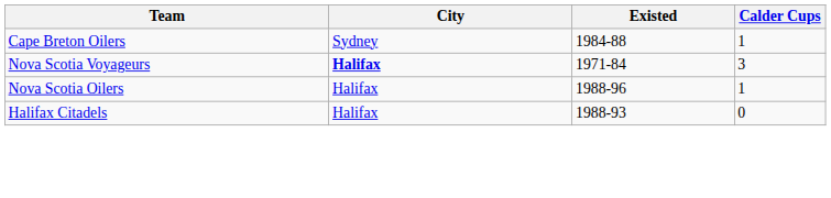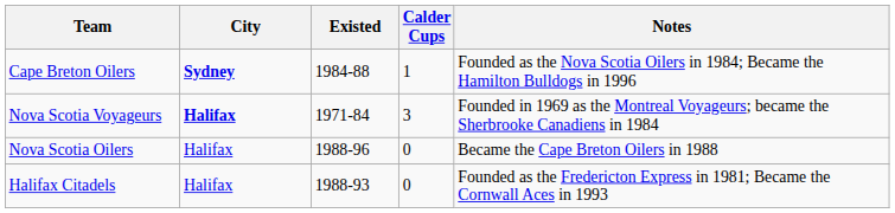+ column: Notes | Founded as the Nova Scotia Oilers in 1984; Became the Hamilton Bulldogs in 1996 | Founded in 1969 as the Montreal Voyageurs; became the Sherbrooke Canadiens in 1984 | Became the Cape Breton Oilers in 1988 | Founded as the Fredericton Express in 1981; Became the Cornwall Aces in 1993
Cape Breton Oilers | City: normal -> bold
Nova Scotia Oilers | Calder Cups: 1 -> 0
